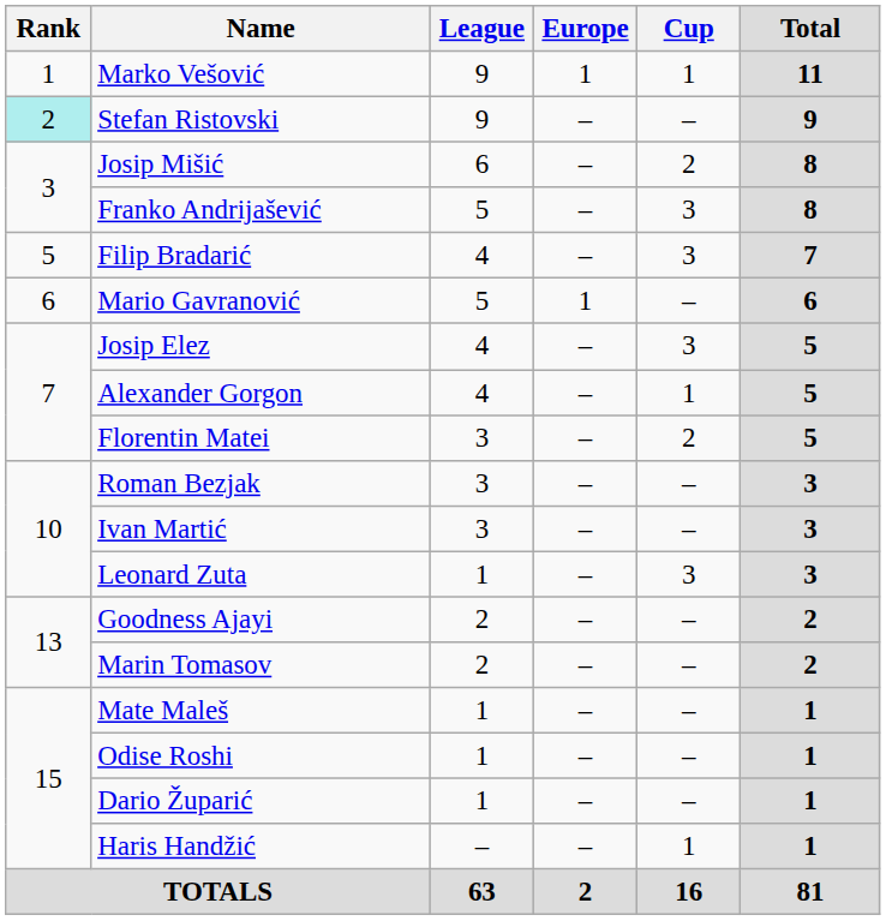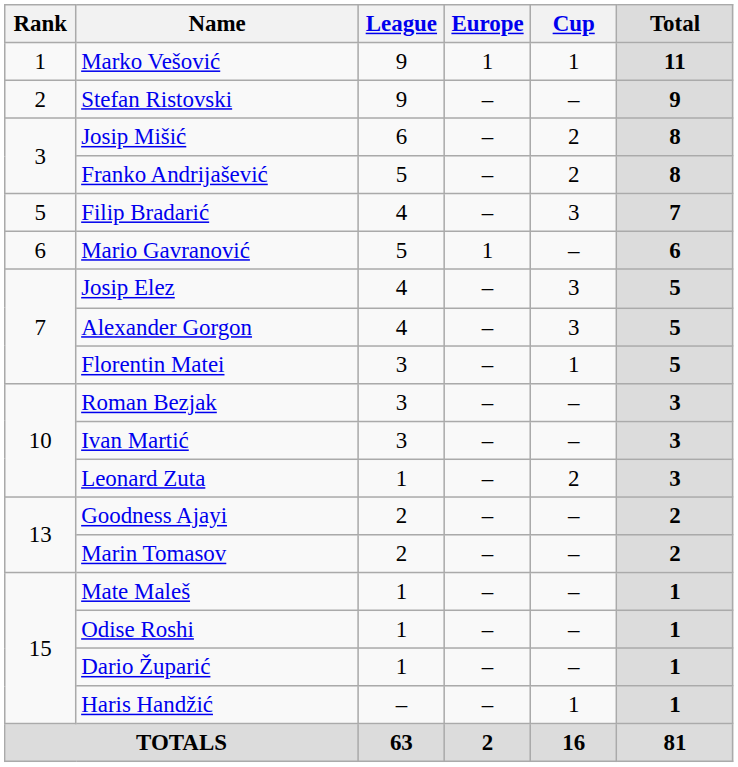Stefan Ristovski | Rank: paleturquoise background -> no background
Franko Andrijašević | Cup: 3 -> 2
Alexander Gorgon | Cup: 1 -> 3
Florentin Matei | Cup: 2 -> 1
Leonard Zuta | Cup: 3 -> 2
